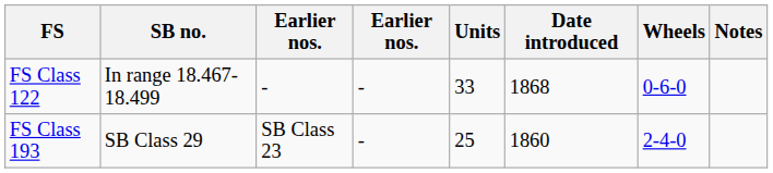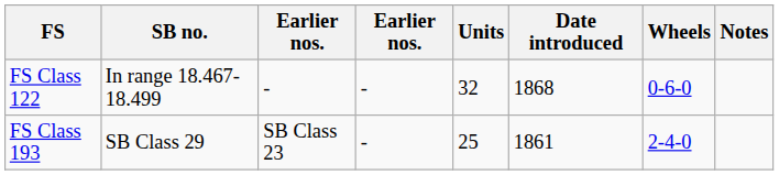FS Class 122 | Units: 33 -> 32
FS Class 193 | Date introduced: 1860 -> 1861
